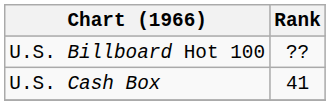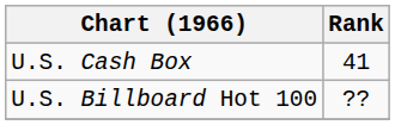rows swapped: U.S. Billboard Hot 100 <-> U.S. Cash Box
